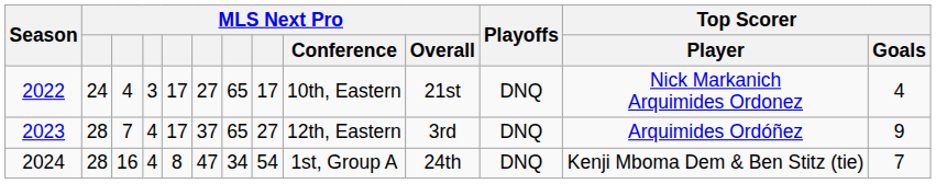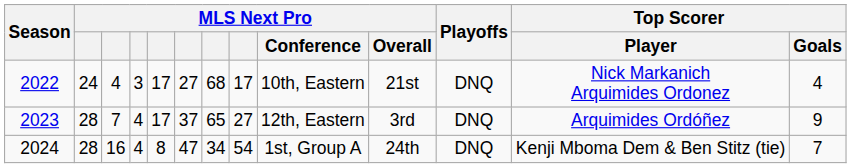2022 | column 7: 65 -> 68
